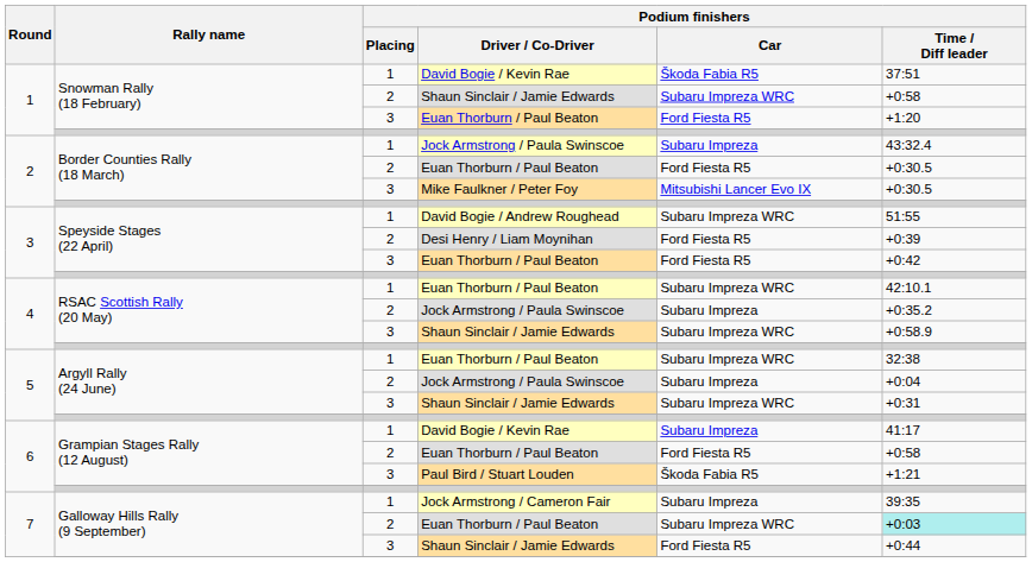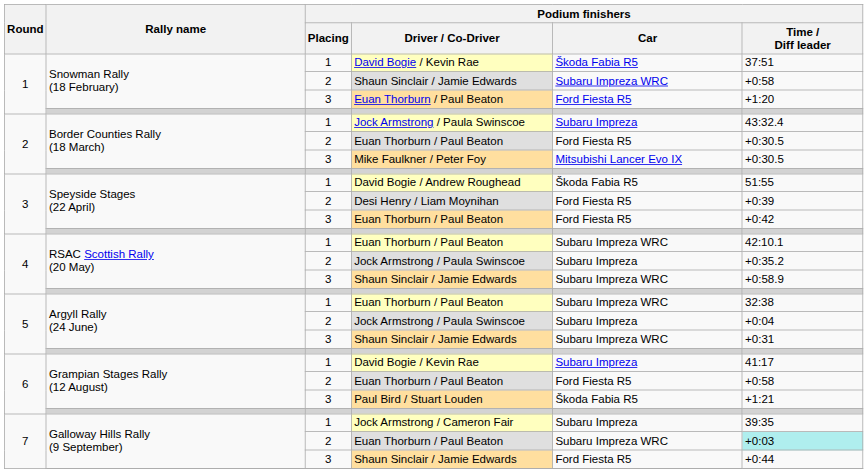David Bogie / Andrew Roughead | Podium finishers / Car: Subaru Impreza WRC -> Škoda Fabia R5
